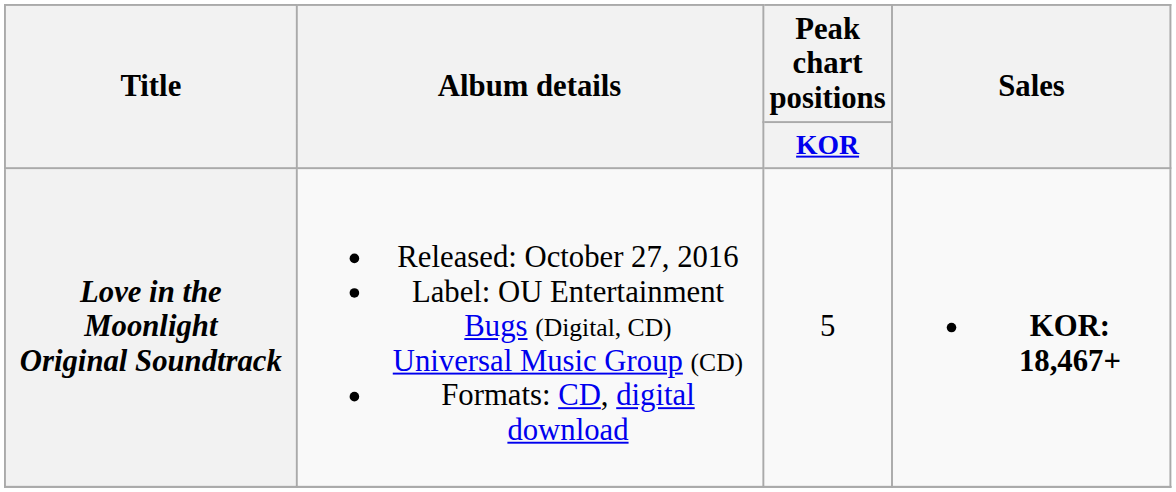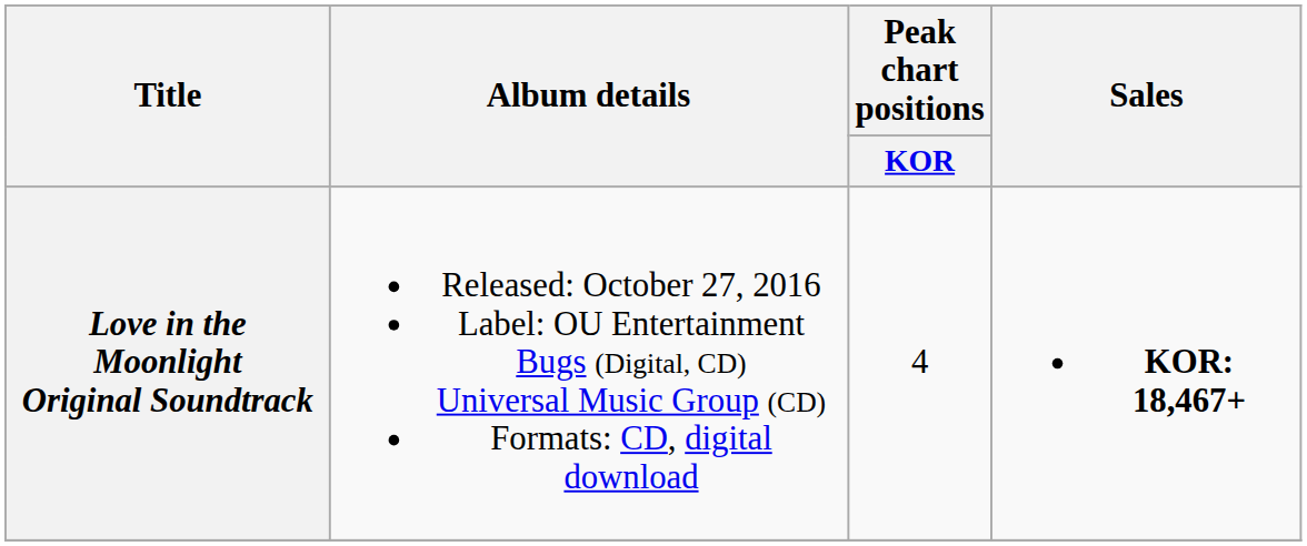Love in the Moonlight Original Soundtrack | Peak chart positions / KOR: 5 -> 4
